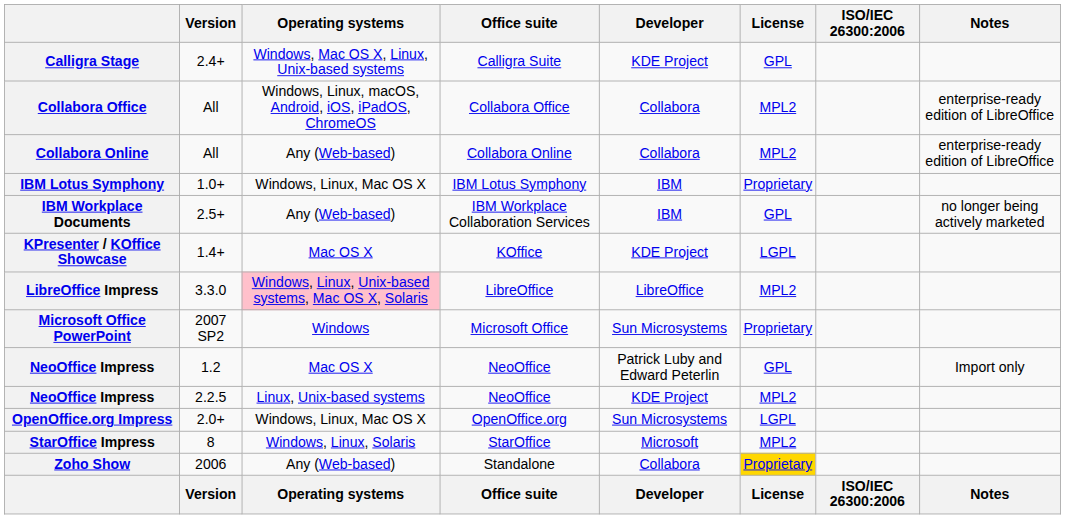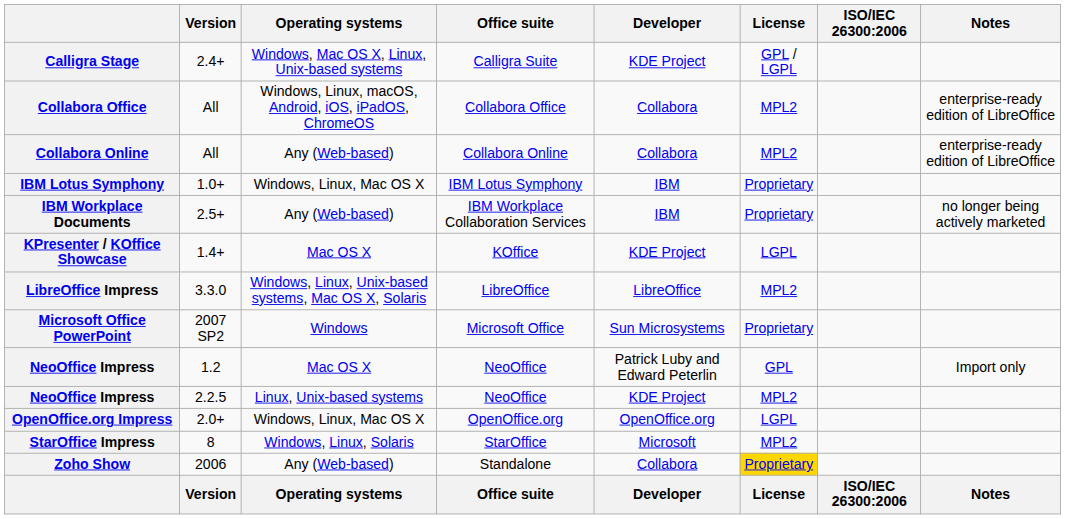Calligra Stage | License: GPL -> GPL / LGPL
IBM Workplace Documents | License: GPL -> Proprietary
LibreOffice Impress | Operating systems: pink background -> no background
OpenOffice.org Impress | Developer: Sun Microsystems -> OpenOffice.org
